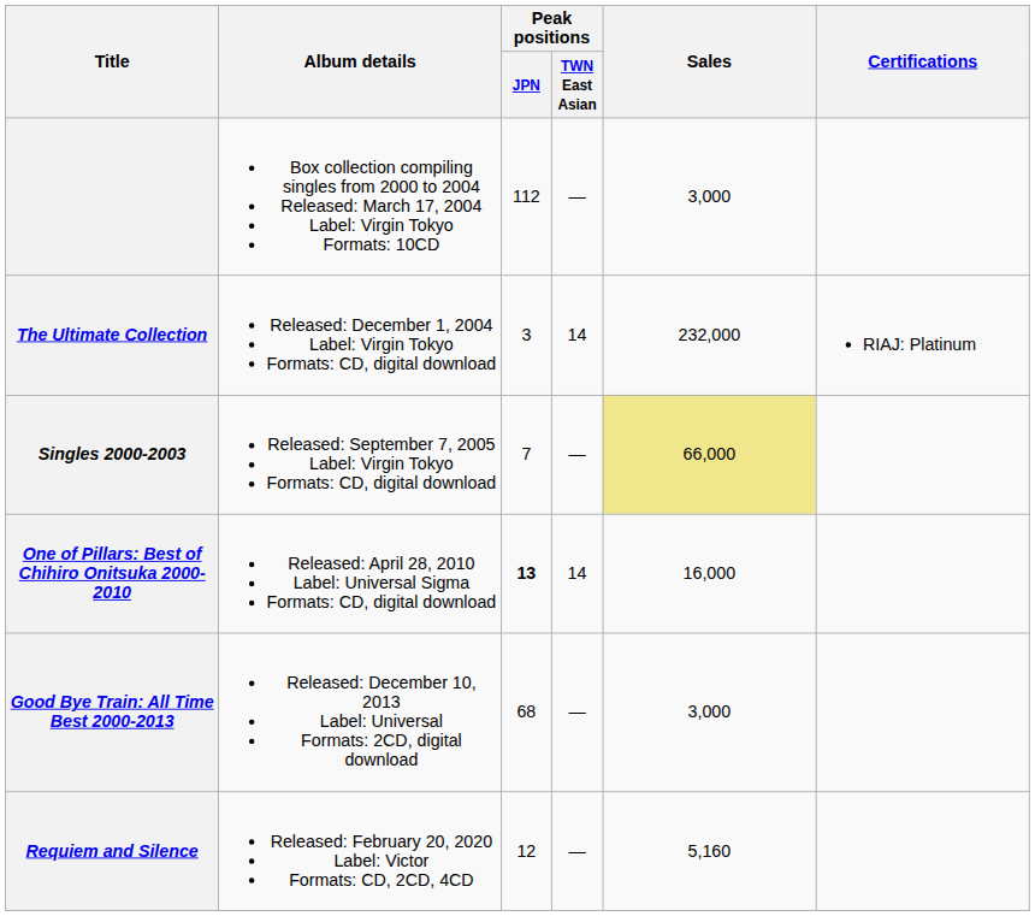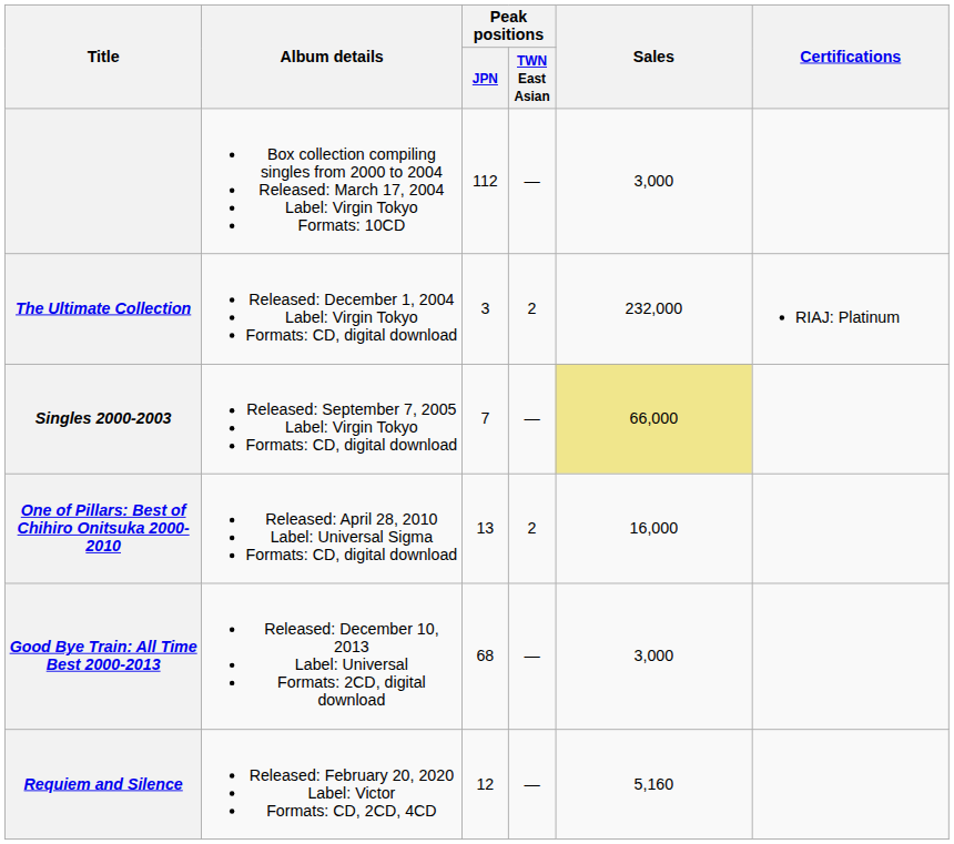The Ultimate Collection | Peak positions / TWN East Asian: 14 -> 2
One of Pillars: Best of Chihiro Onitsuka 2000-2010 | Peak positions / JPN: bold -> normal
One of Pillars: Best of Chihiro Onitsuka 2000-2010 | Peak positions / TWN East Asian: 14 -> 2
